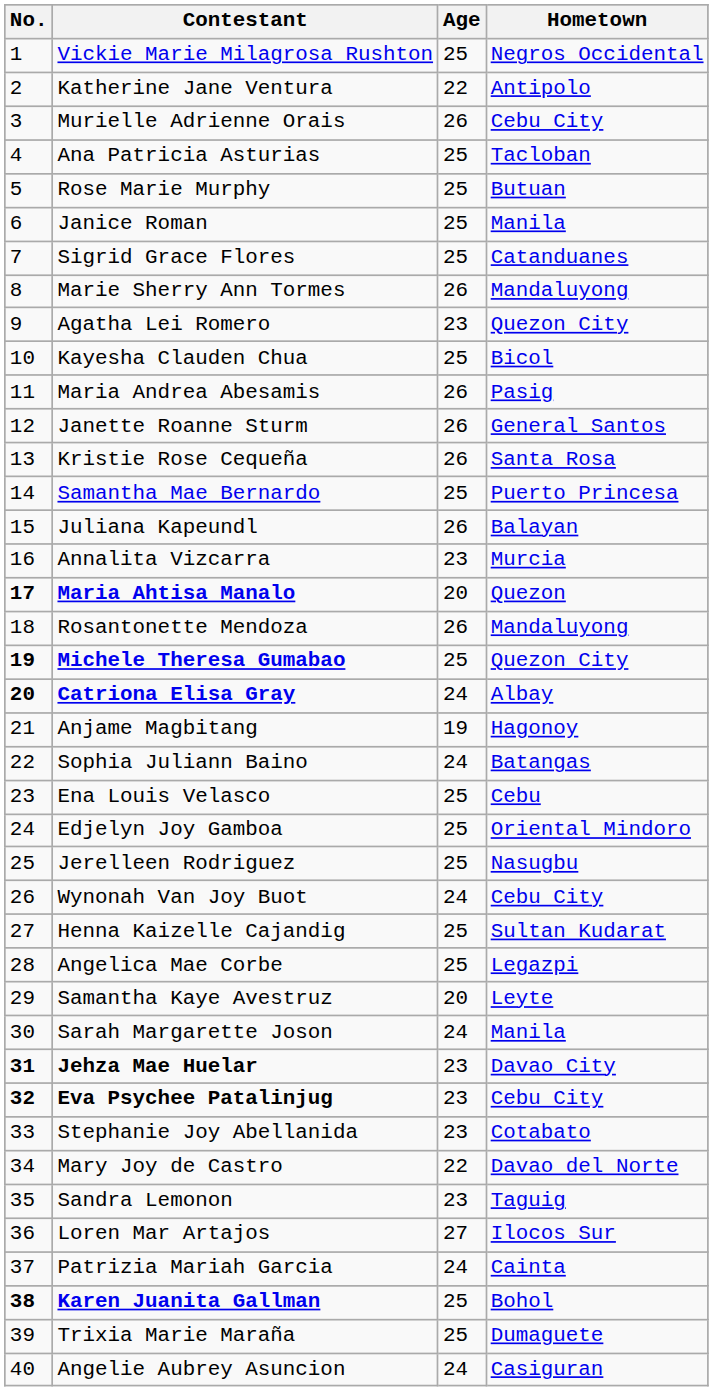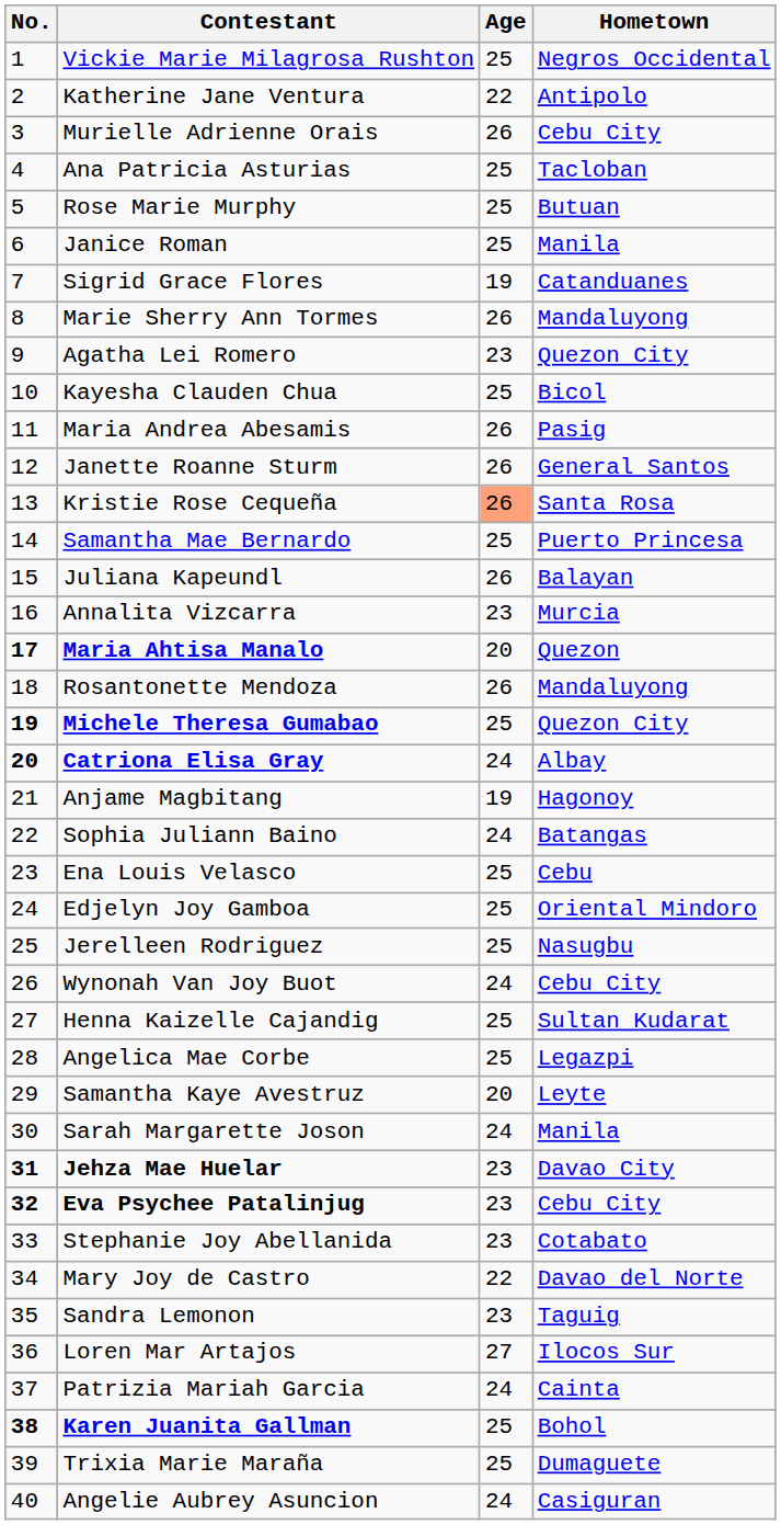Sigrid Grace Flores | Age: 25 -> 19
Kristie Rose Cequeña | Age: no background -> lightsalmon background
